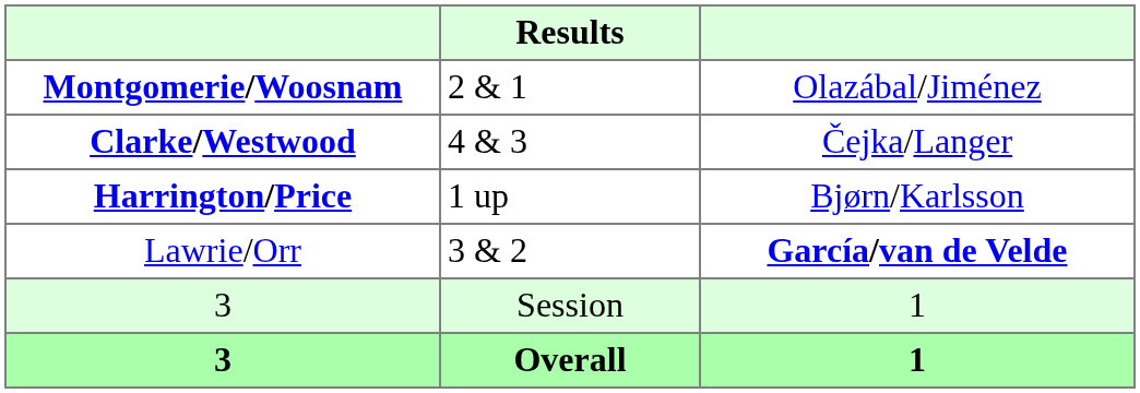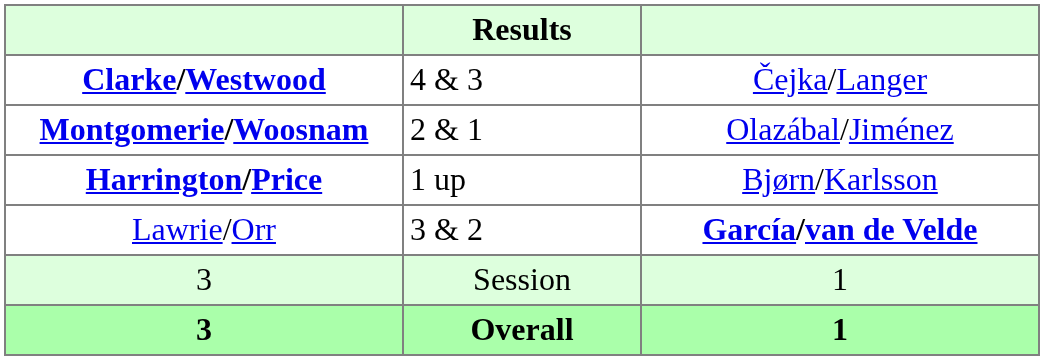rows swapped: Montgomerie/Woosnam <-> Clarke/Westwood
